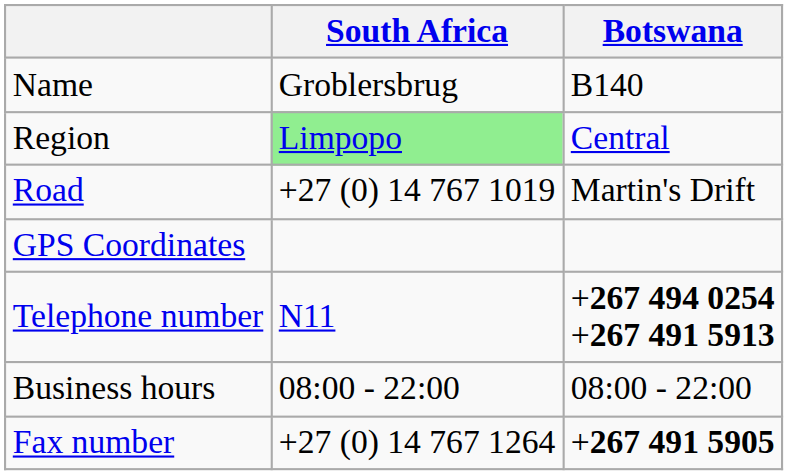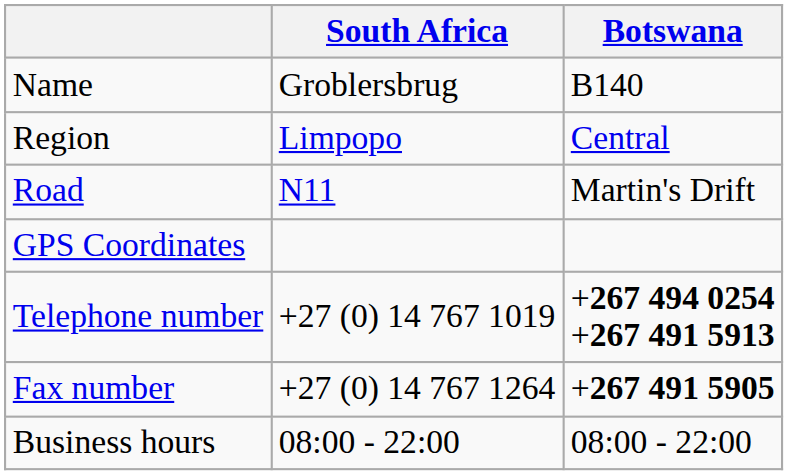Region | South Africa: lightgreen background -> no background
Road | South Africa: +27 (0) 14 767 1019 -> N11
Telephone number | South Africa: N11 -> +27 (0) 14 767 1019
rows swapped: Fax number <-> Business hours
